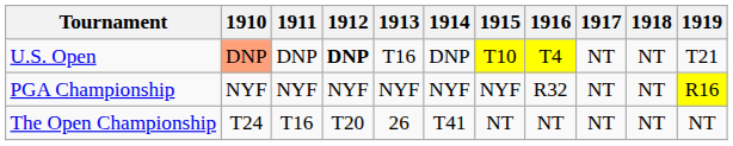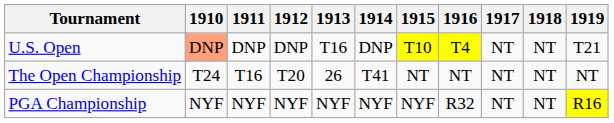U.S. Open | 1912: bold -> normal
rows swapped: The Open Championship <-> PGA Championship
